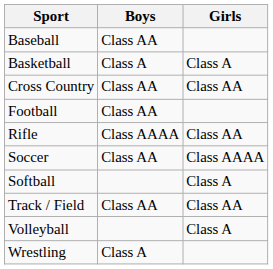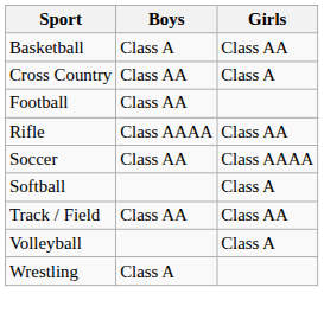- row: Baseball | Class AA
Basketball | Girls: Class A -> Class AA
Cross Country | Girls: Class AA -> Class A
